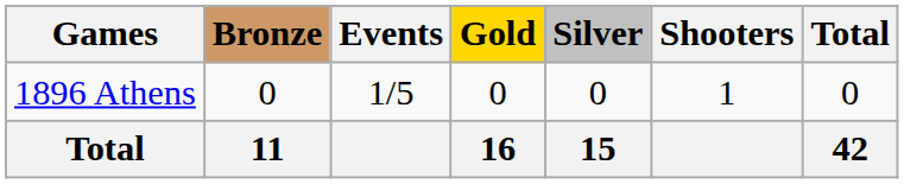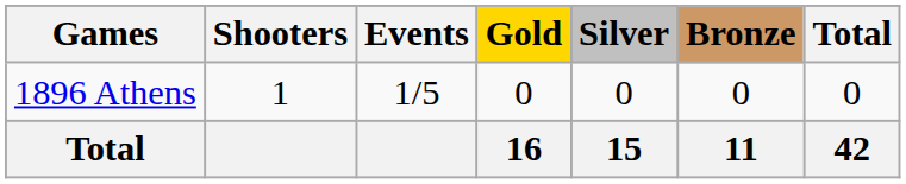columns swapped: Shooters <-> Bronze
